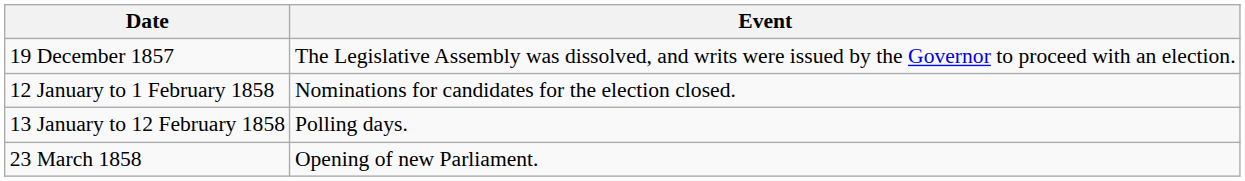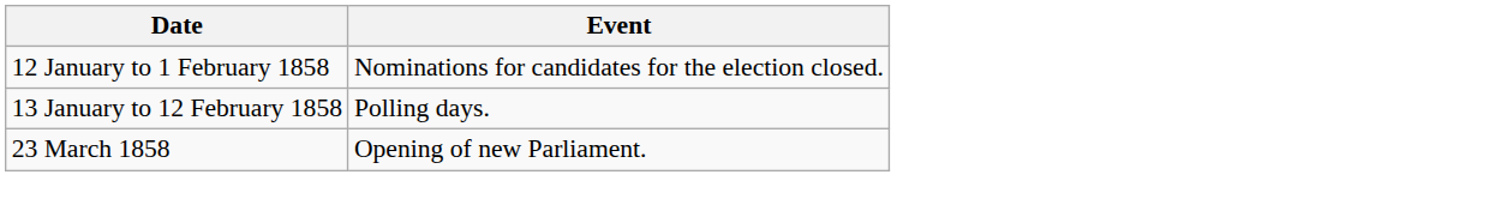- row: 19 December 1857 | The Legislative Assembly was dissolved, and writs were issued by the Governor to proceed with an election.
